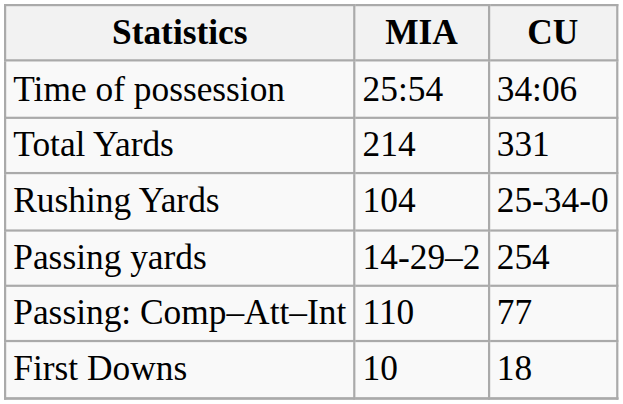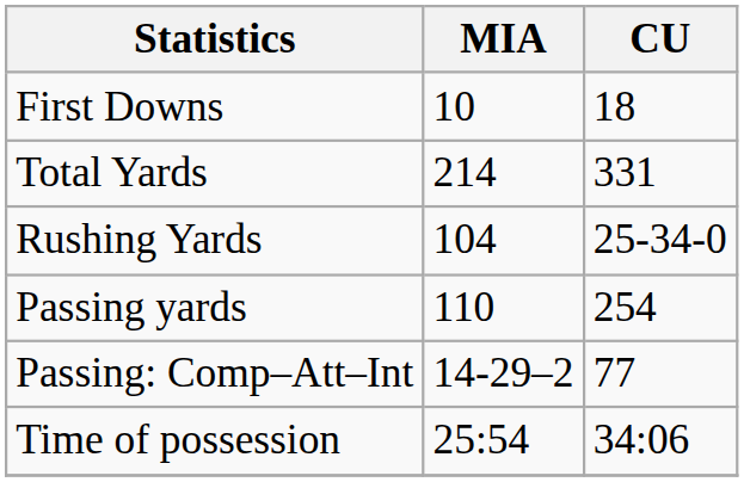rows swapped: First Downs <-> Time of possession
Passing yards | MIA: 14-29–2 -> 110
Passing: Comp–Att–Int | MIA: 110 -> 14-29–2
